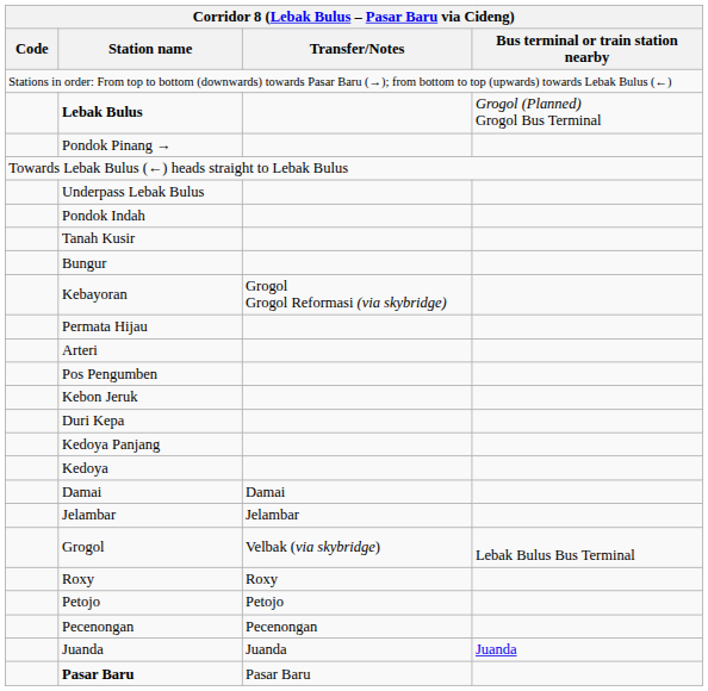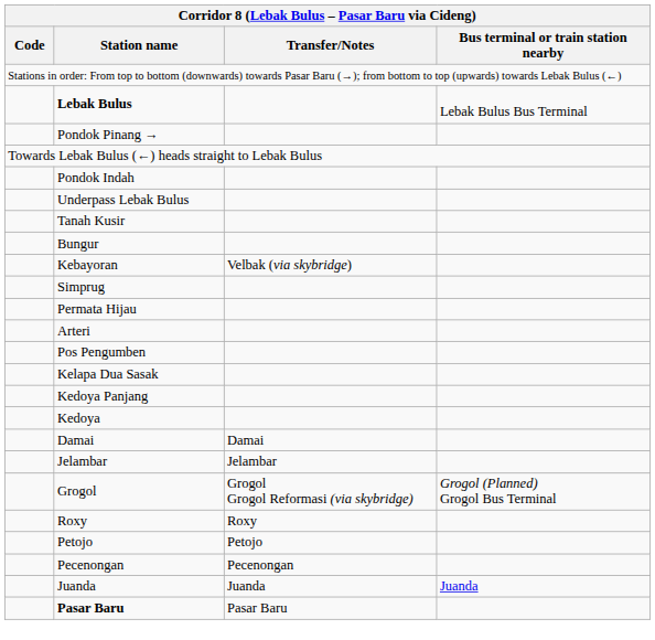Lebak Bulus | Bus terminal or train station nearby: Grogol (Planned) Grogol Bus Terminal -> Lebak Bulus Bus Terminal
rows swapped: Underpass Lebak Bulus <-> Pondok Indah
Kebayoran | Transfer/Notes: Grogol Grogol Reformasi (via skybridge) -> Velbak (via skybridge)
+ row: Simprug
+ row: Kelapa Dua Sasak
- row: Kebon Jeruk
- row: Duri Kepa
Grogol | Transfer/Notes: Velbak (via skybridge) -> Grogol Grogol Reformasi (via skybridge)
Grogol | Bus terminal or train station nearby: Lebak Bulus Bus Terminal -> Grogol (Planned) Grogol Bus Terminal
